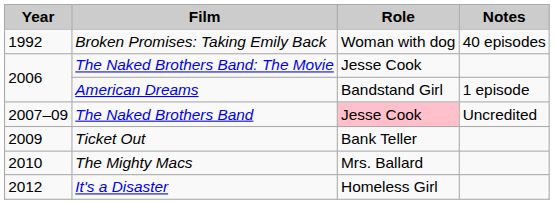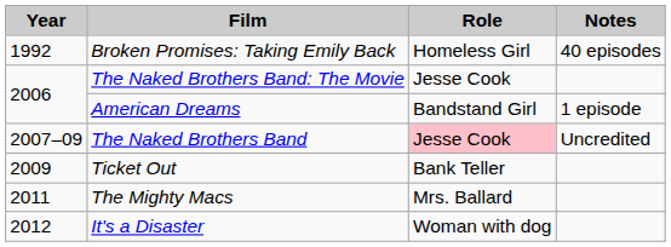Broken Promises: Taking Emily Back | Role: Woman with dog -> Homeless Girl
The Mighty Macs | Year: 2010 -> 2011
It's a Disaster | Role: Homeless Girl -> Woman with dog
